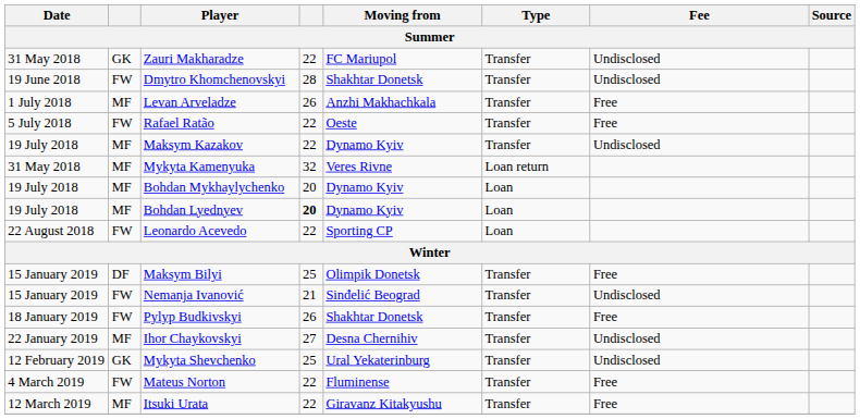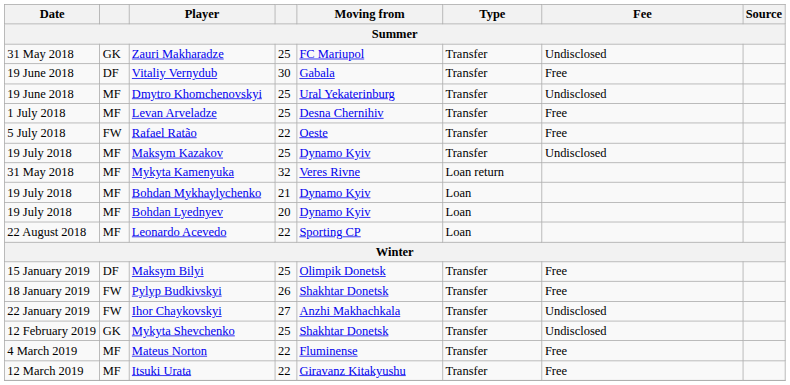Zauri Makharadze | column 4: 22 -> 25
+ row: 19 June 2018 | DF | Vitaliy Vernydub | 30 | Gabala | Transfer | Free
Dmytro Khomchenovskyi | column 2: FW -> MF
Dmytro Khomchenovskyi | column 4: 28 -> 25
Dmytro Khomchenovskyi | Moving from: Shakhtar Donetsk -> Ural Yekaterinburg
Levan Arveladze | column 4: 26 -> 25
Levan Arveladze | Moving from: Anzhi Makhachkala -> Desna Chernihiv
Maksym Kazakov | column 4: 22 -> 25
Bohdan Mykhaylychenko | column 4: 20 -> 21
Bohdan Lyednyev | column 4: bold -> normal
Leonardo Acevedo | column 2: FW -> MF
- row: 15 January 2019 | FW | Nemanja Ivanović | 21 | Sinđelić Beograd | Transfer | Undisclosed
Ihor Chaykovskyi | column 2: MF -> FW
Ihor Chaykovskyi | Moving from: Desna Chernihiv -> Anzhi Makhachkala
Mykyta Shevchenko | Moving from: Ural Yekaterinburg -> Shakhtar Donetsk
Mateus Norton | column 2: FW -> MF
